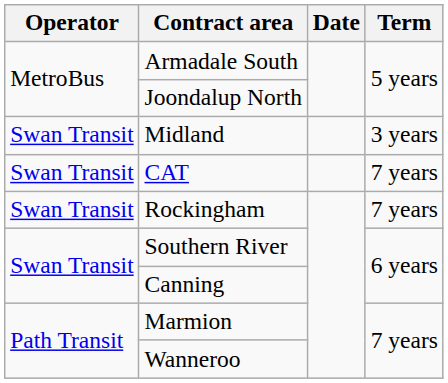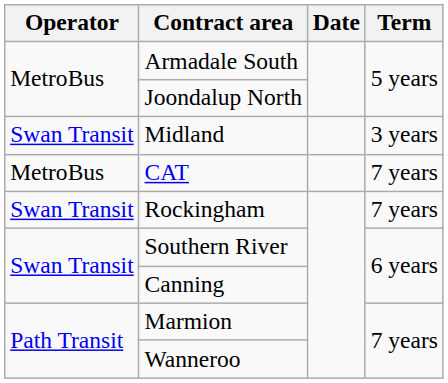CAT | Operator: Swan Transit -> MetroBus
